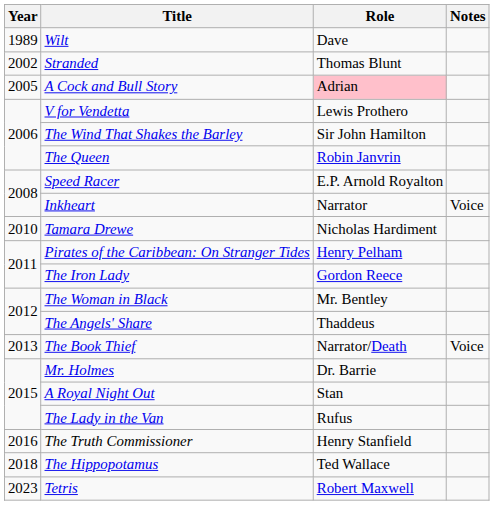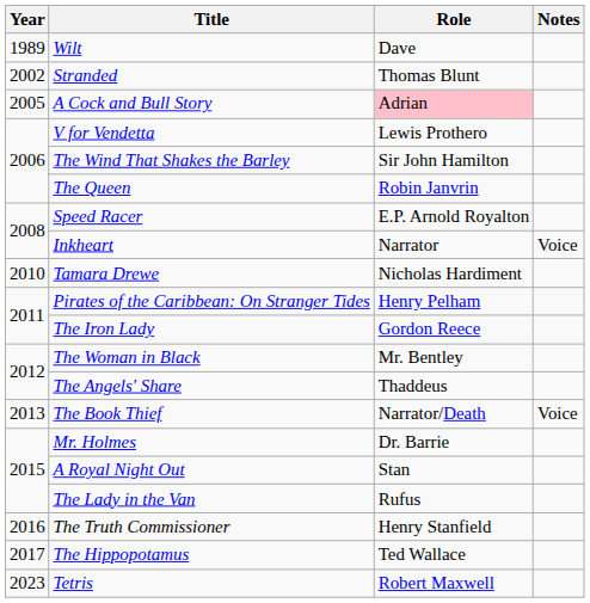The Hippopotamus | Year: 2018 -> 2017
